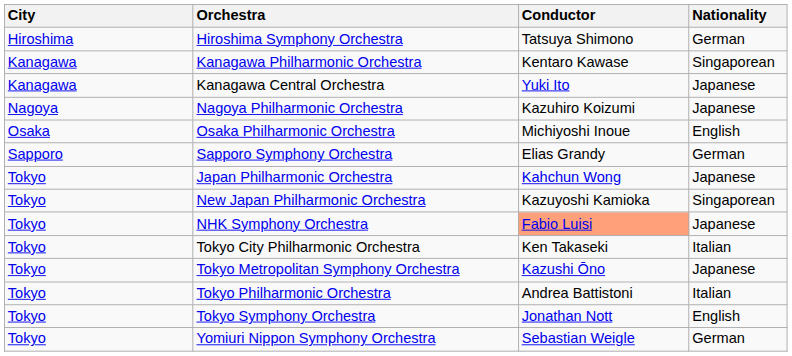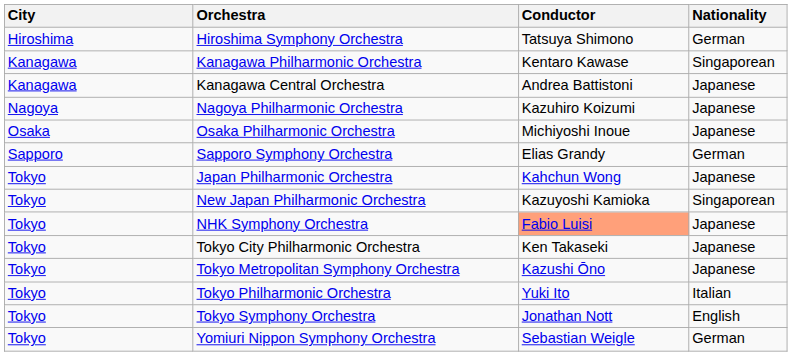Kanagawa Central Orchestra | Conductor: Yuki Ito -> Andrea Battistoni
Osaka Philharmonic Orchestra | Nationality: English -> Japanese
Tokyo City Philharmonic Orchestra | Nationality: Italian -> Japanese
Tokyo Philharmonic Orchestra | Conductor: Andrea Battistoni -> Yuki Ito
